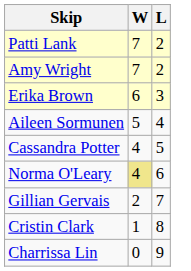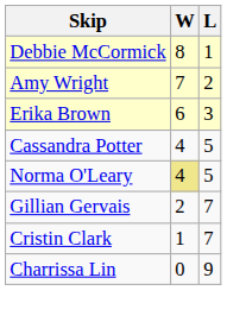+ row: Debbie McCormick | 8 | 1
- row: Patti Lank | 7 | 2
- row: Aileen Sormunen | 5 | 4
Norma O'Leary | L: 6 -> 5
Cristin Clark | L: 8 -> 7
